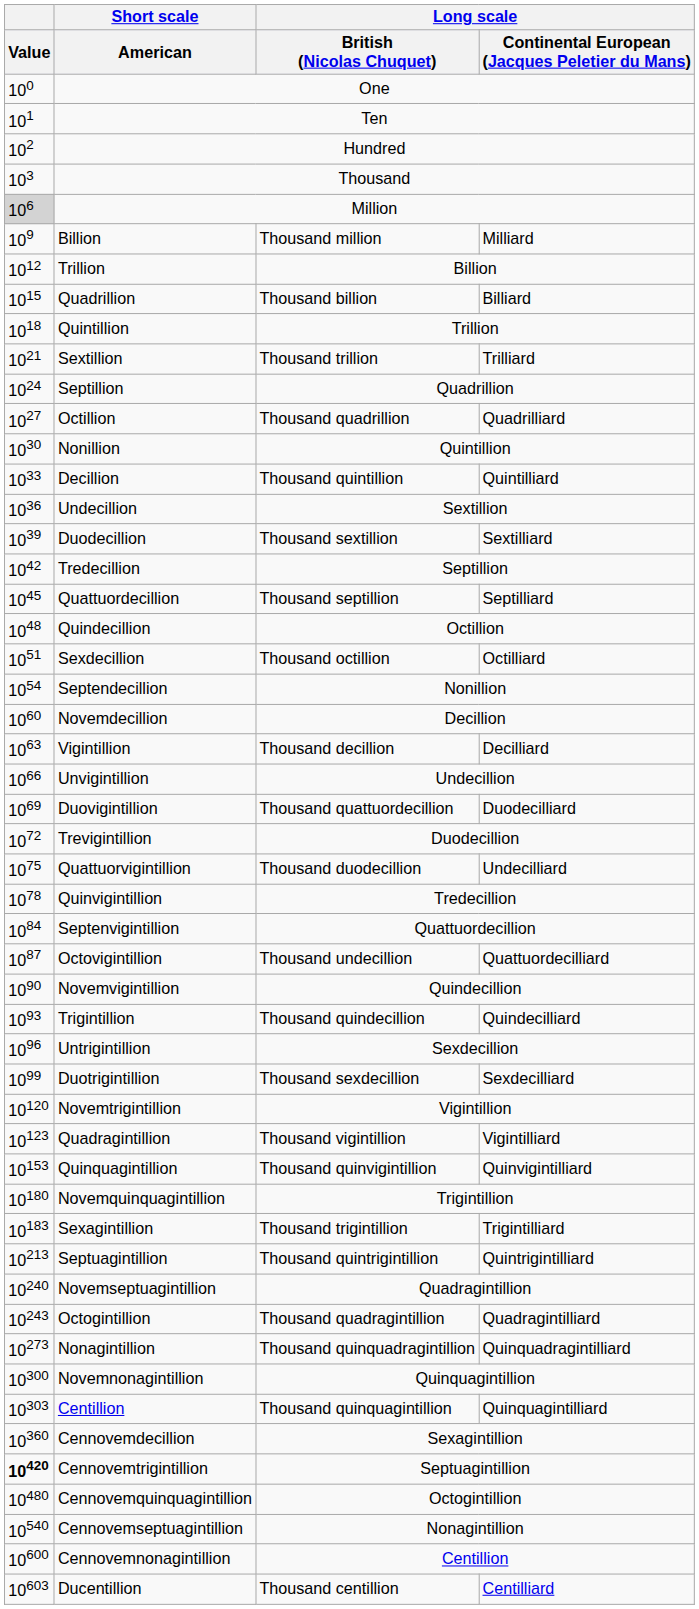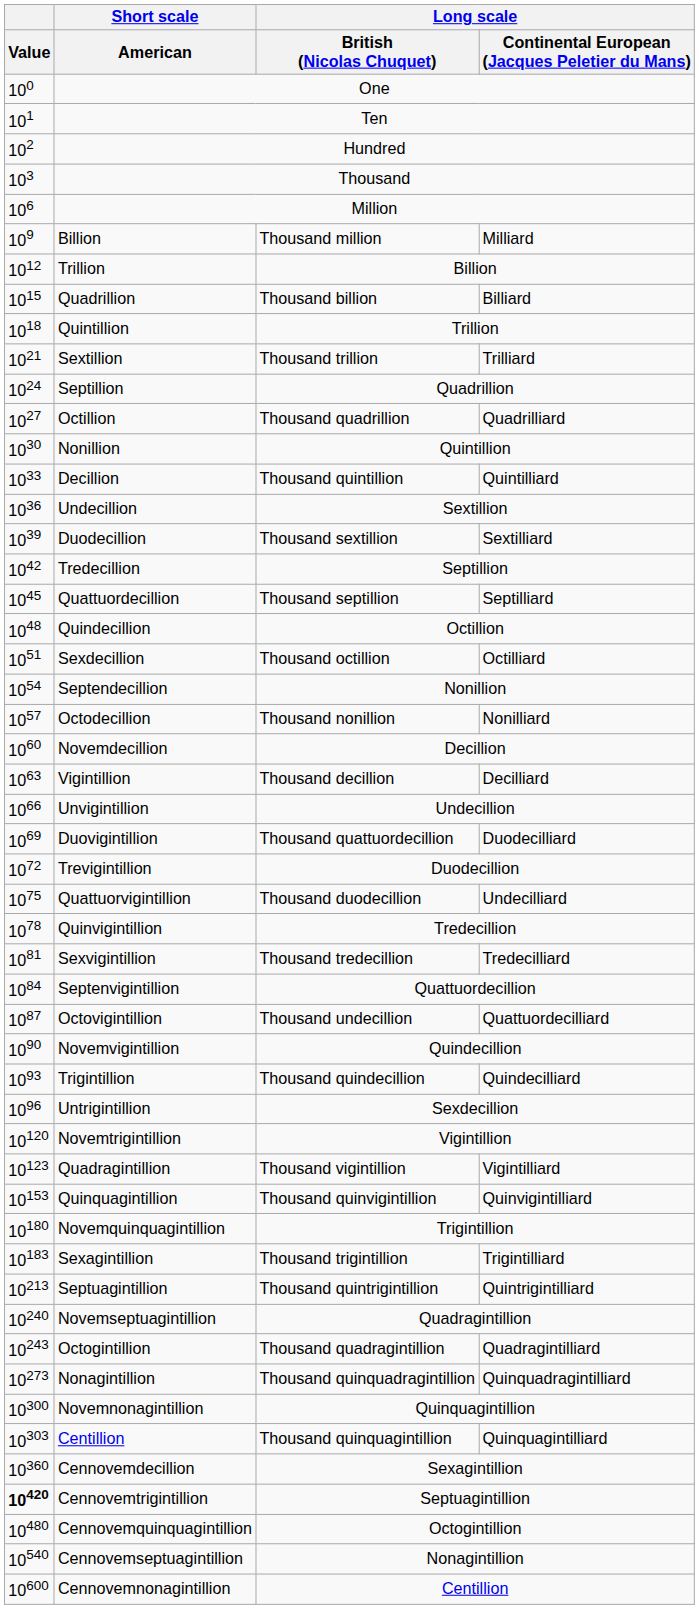Million | Value: lightgrey background -> no background
+ row: 1057 | Octodecillion | Thousand nonillion | Nonilliard
+ row: 1081 | Sexvigintillion | Thousand tredecillion | Tredecilliard
- row: 1099 | Duotrigintillion | Thousand sexdecillion | Sexdecilliard
- row: 10603 | Ducentillion | Thousand centillion | Centilliard
